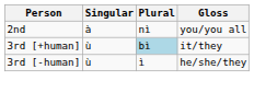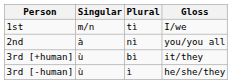+ row: 1st | m/n | tì | I/we
3rd [+human] | Plural: lightblue background -> no background
